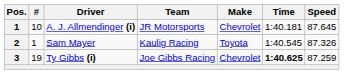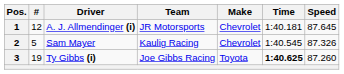A. J. Allmendinger (i) | #: 10 -> 12
Sam Mayer | #: 1 -> 5
Sam Mayer | Make: Toyota -> Chevrolet
Ty Gibbs (i) | Make: Chevrolet -> Toyota
Ty Gibbs (i) | Speed: 87.259 -> 87.260
